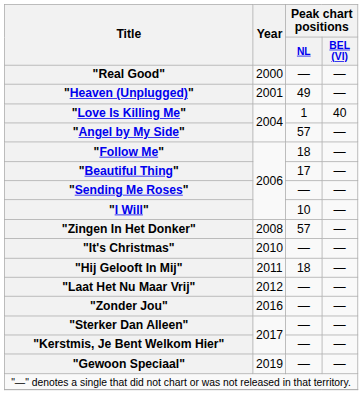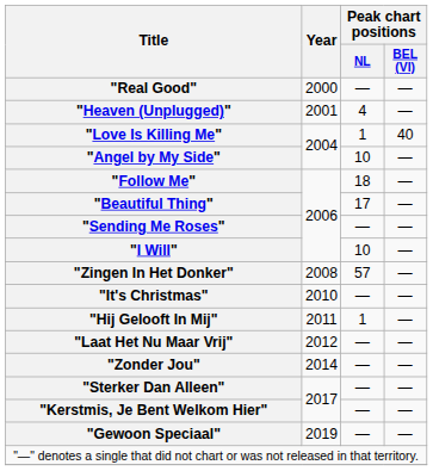"Heaven (Unplugged)" | Peak chart positions / NL: 49 -> 4
"Angel by My Side" | Peak chart positions / NL: 57 -> 10
"Hij Gelooft In Mij" | Peak chart positions / NL: 18 -> 1
"Zonder Jou" | Year: 2016 -> 2014
